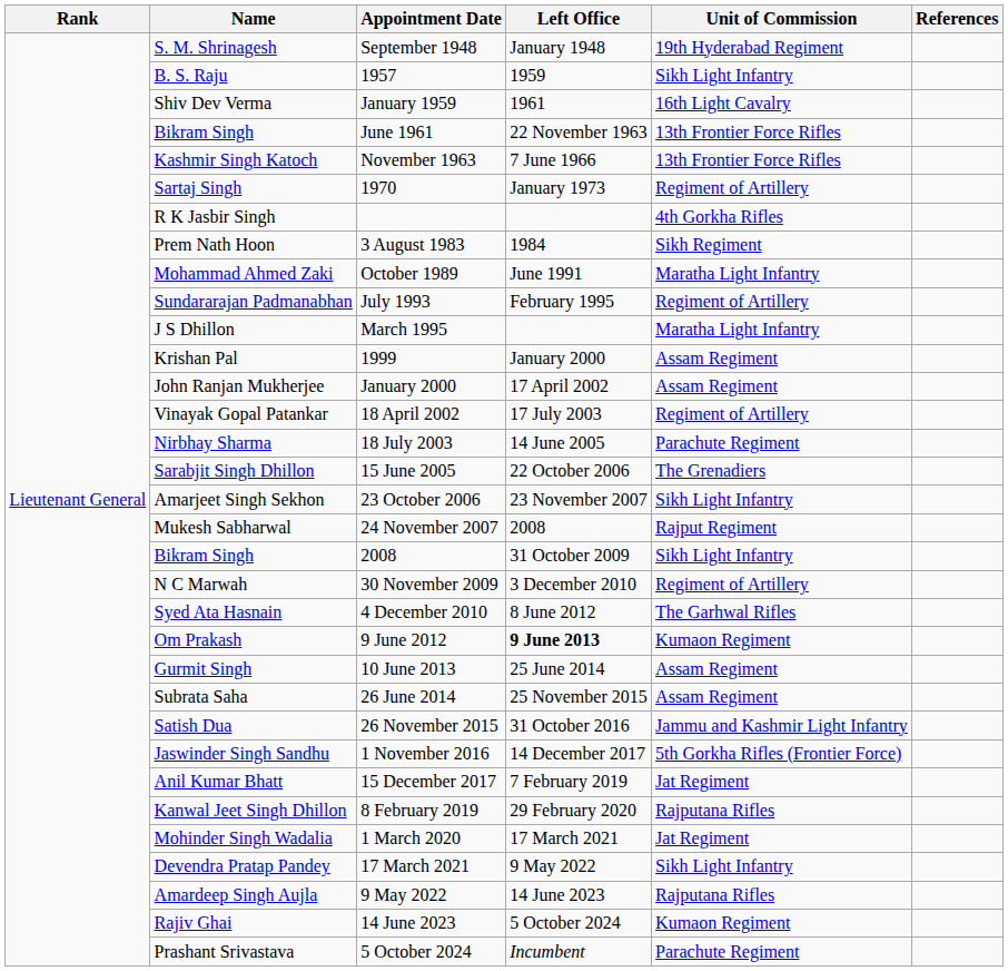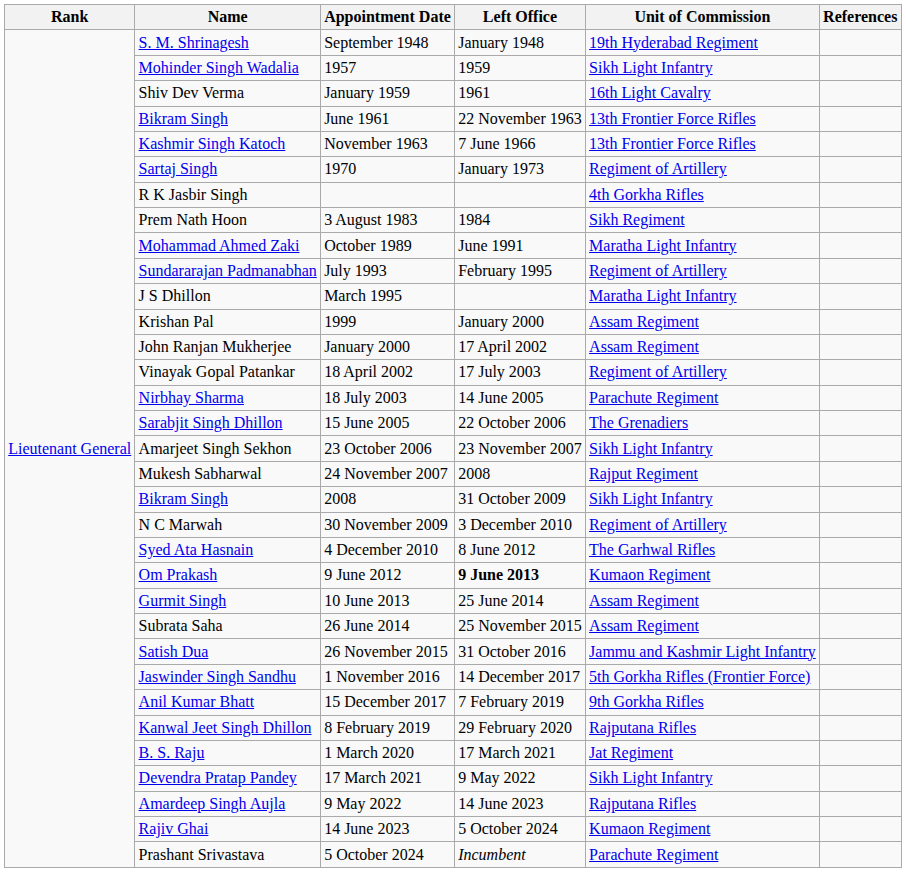1957 | Name: B. S. Raju -> Mohinder Singh Wadalia
15 December 2017 | Unit of Commission: Jat Regiment -> 9th Gorkha Rifles
1 March 2020 | Name: Mohinder Singh Wadalia -> B. S. Raju
